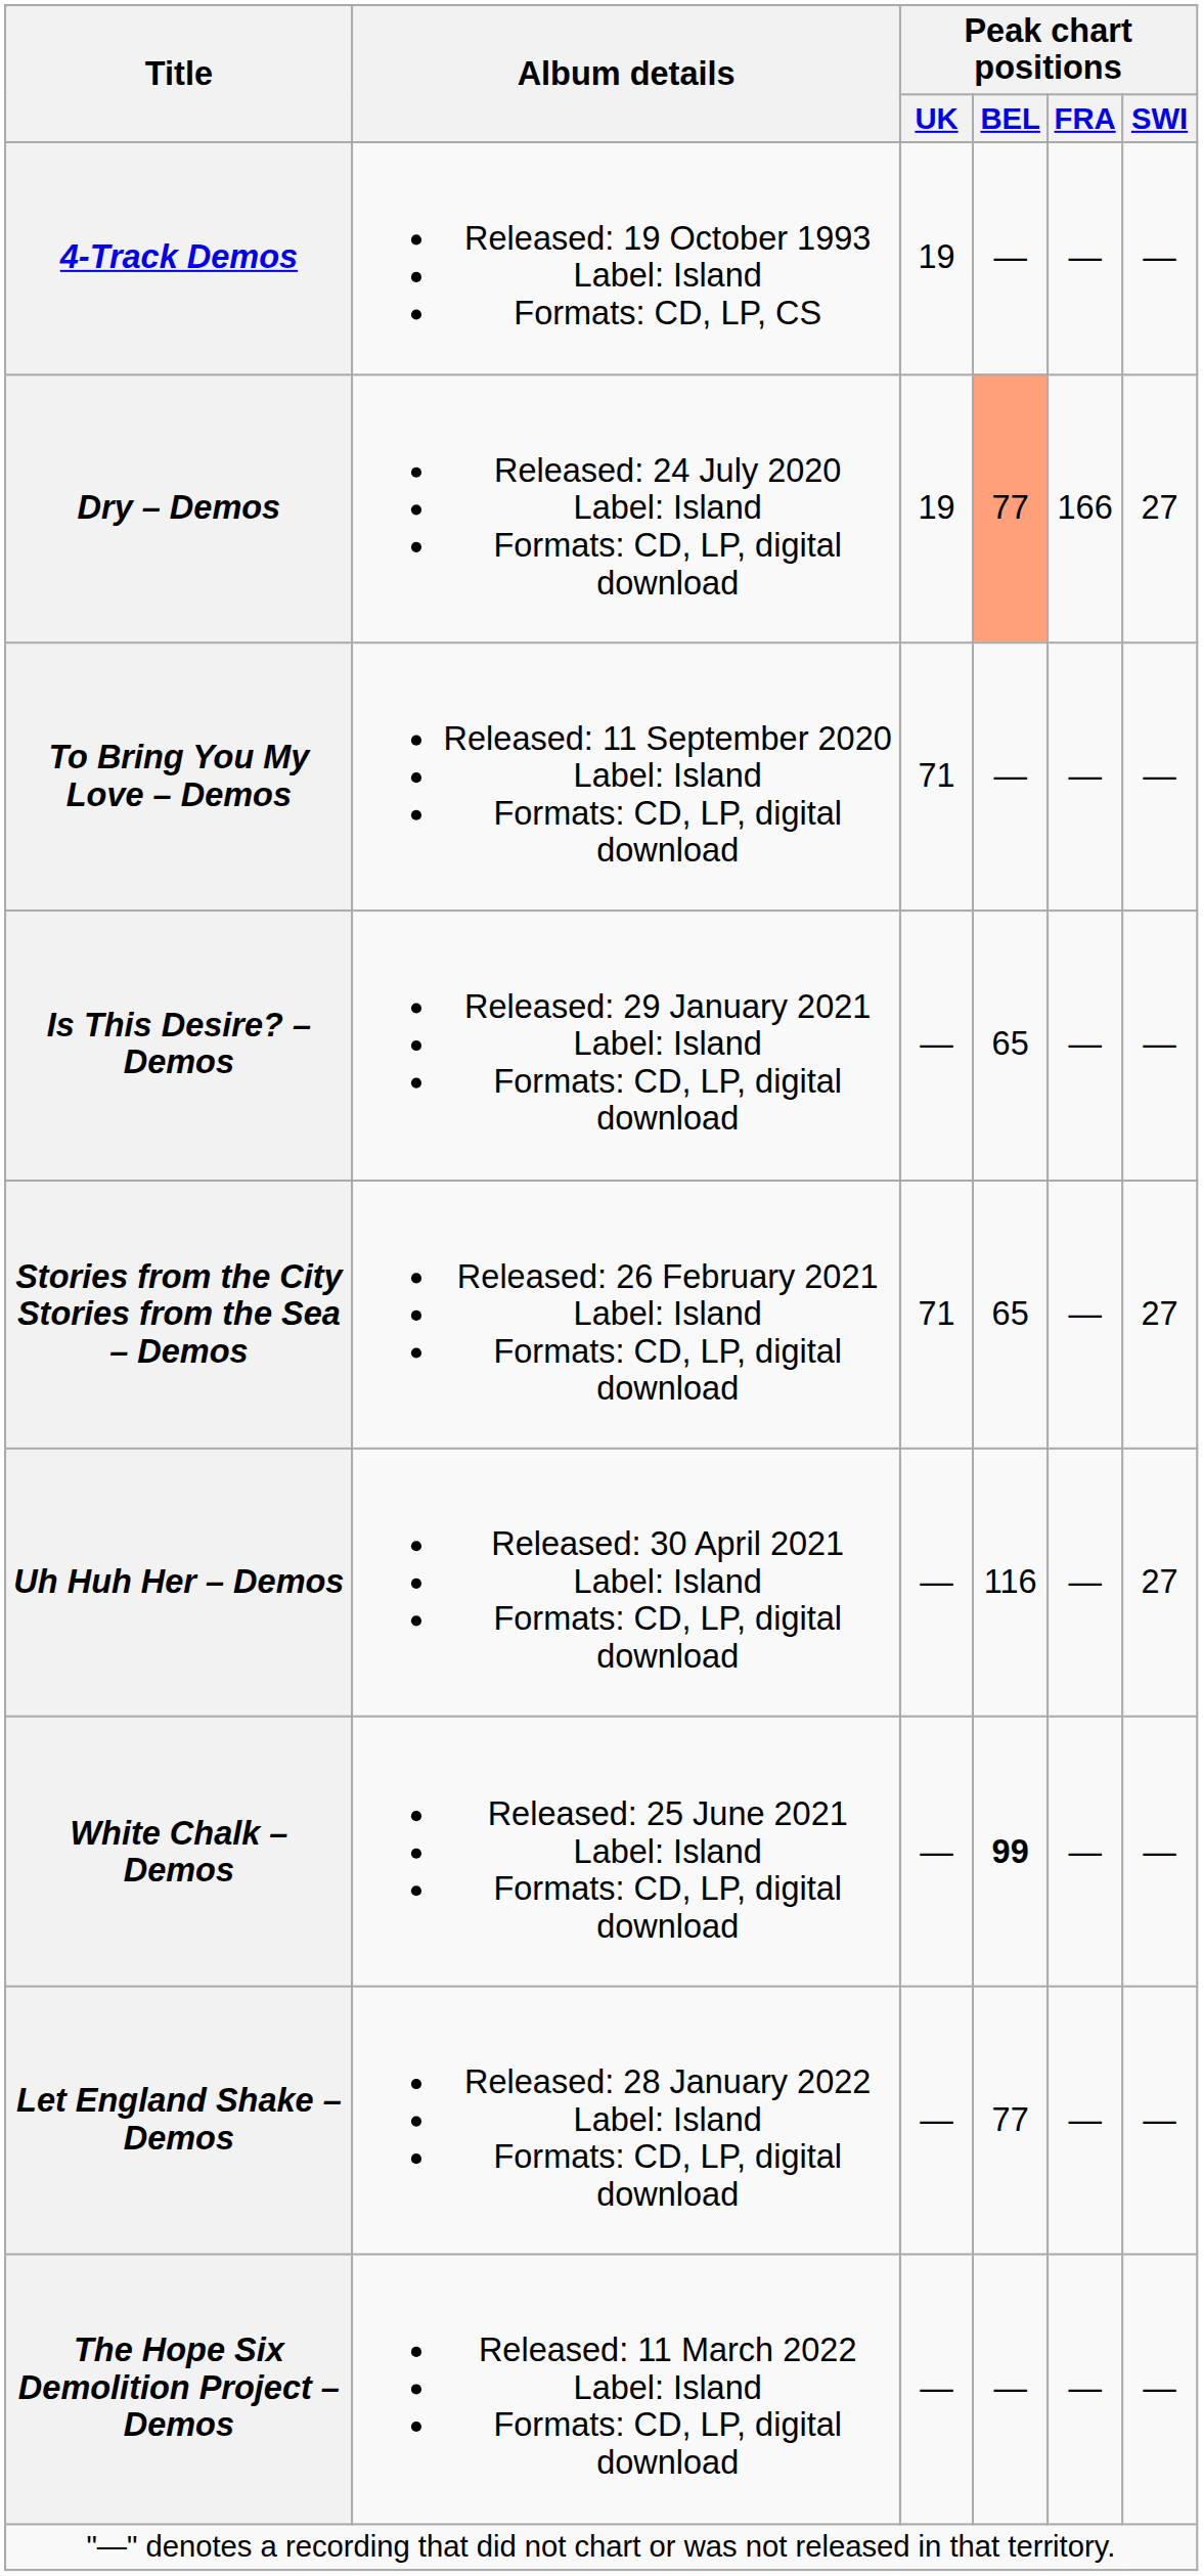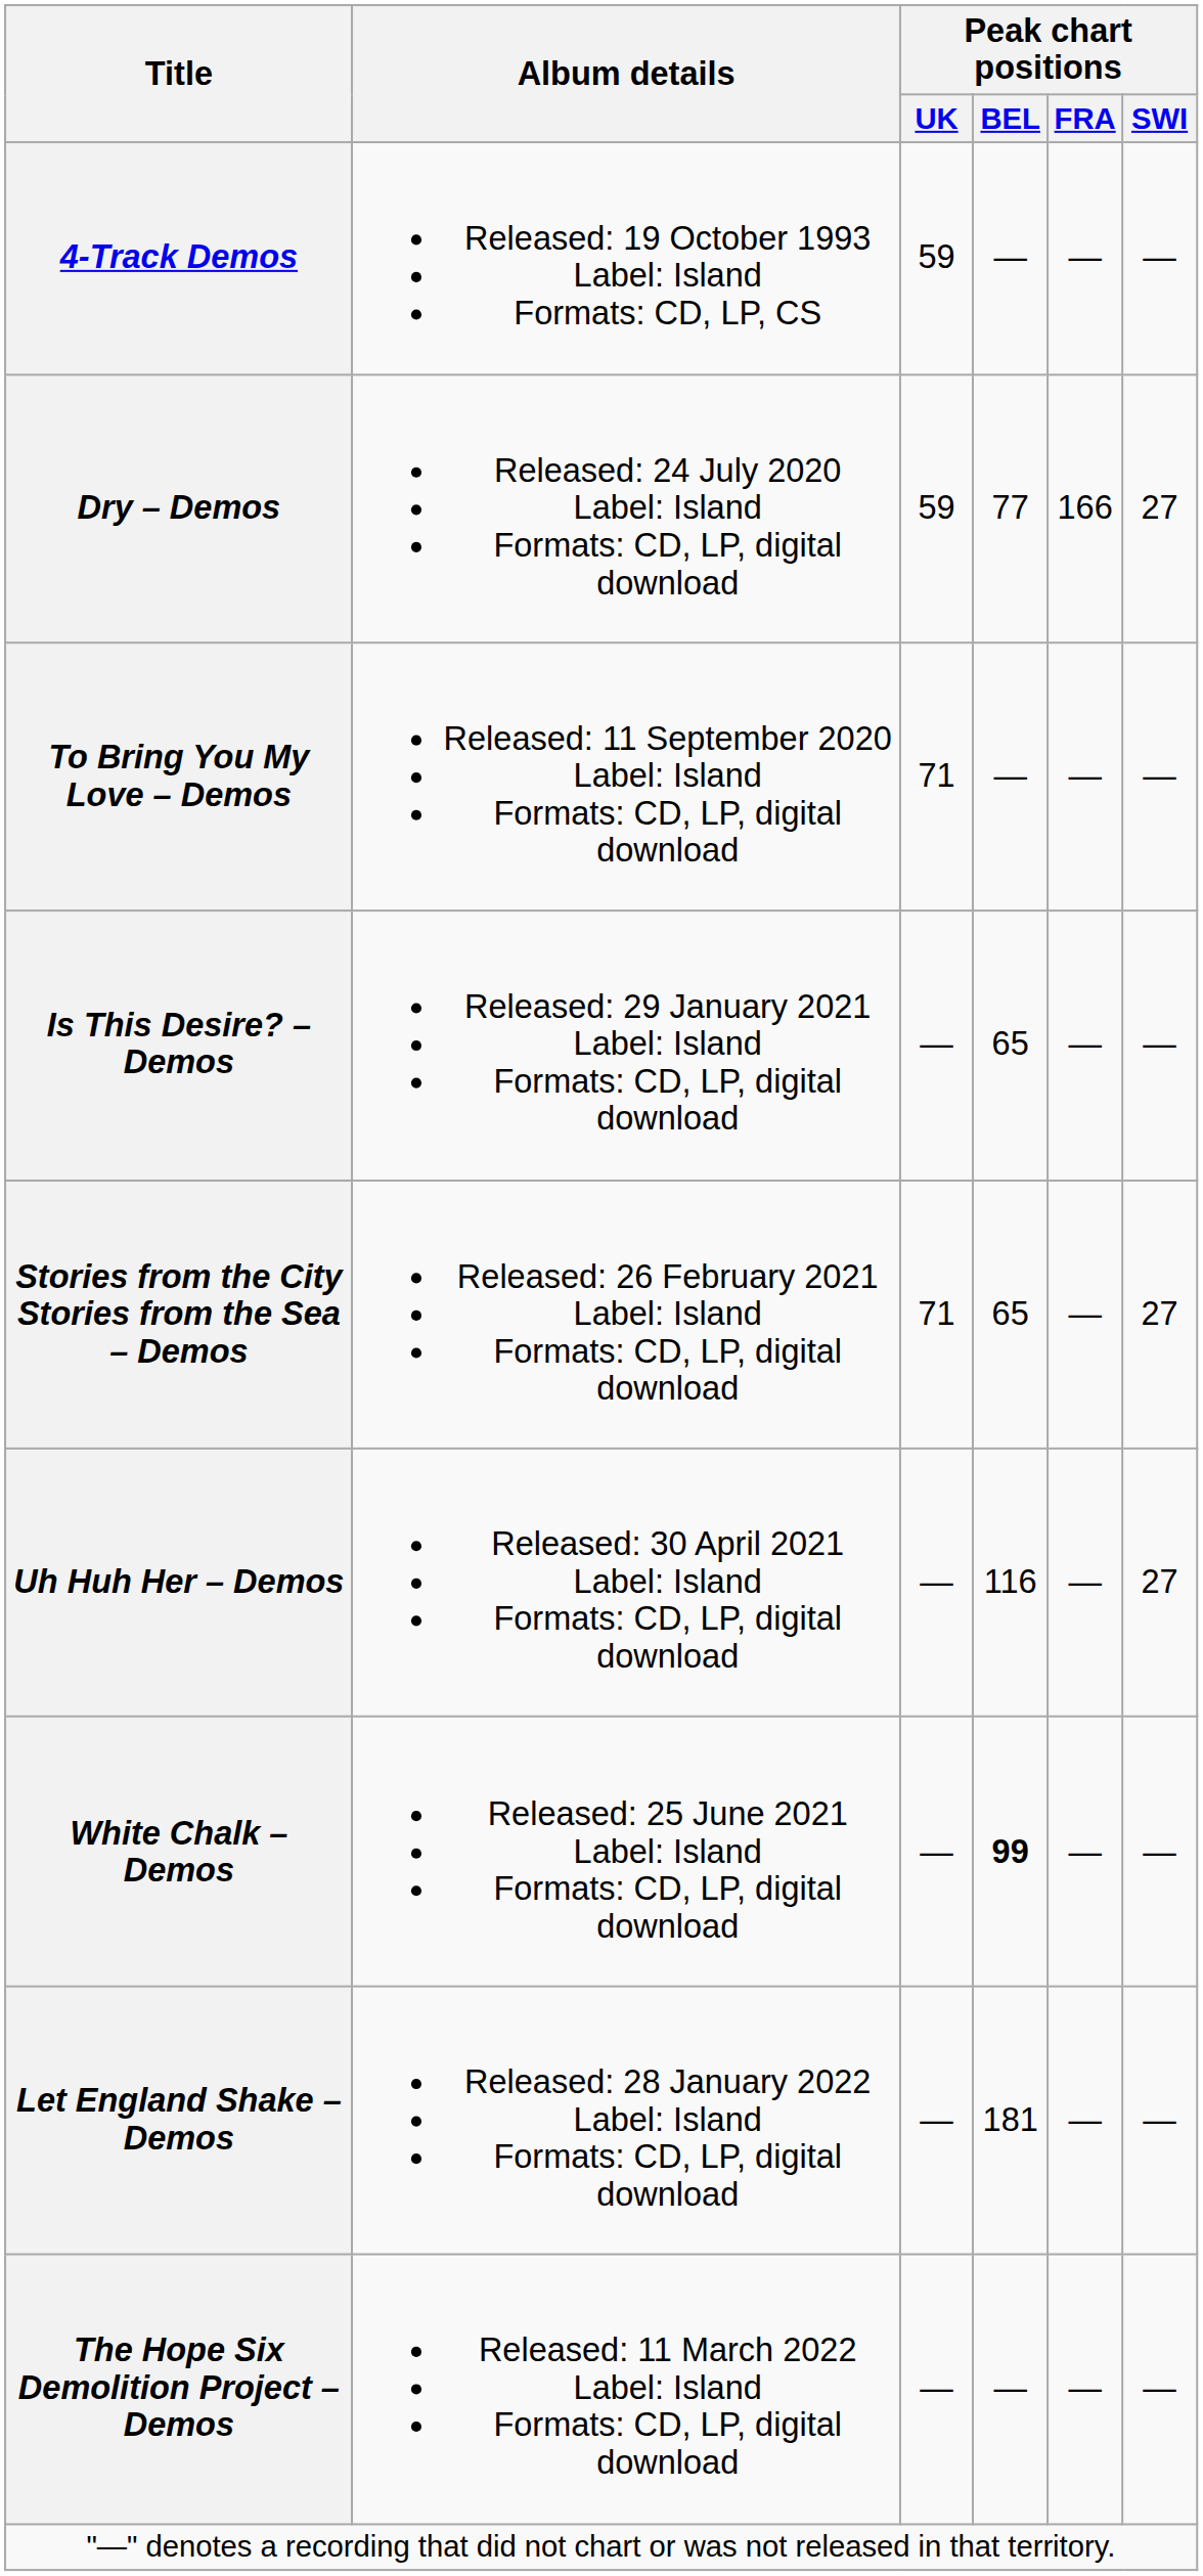4-Track Demos | Peak chart positions / UK: 19 -> 59
Dry – Demos | Peak chart positions / UK: 19 -> 59
Dry – Demos | Peak chart positions / BEL: lightsalmon background -> no background
Let England Shake – Demos | Peak chart positions / BEL: 77 -> 181
